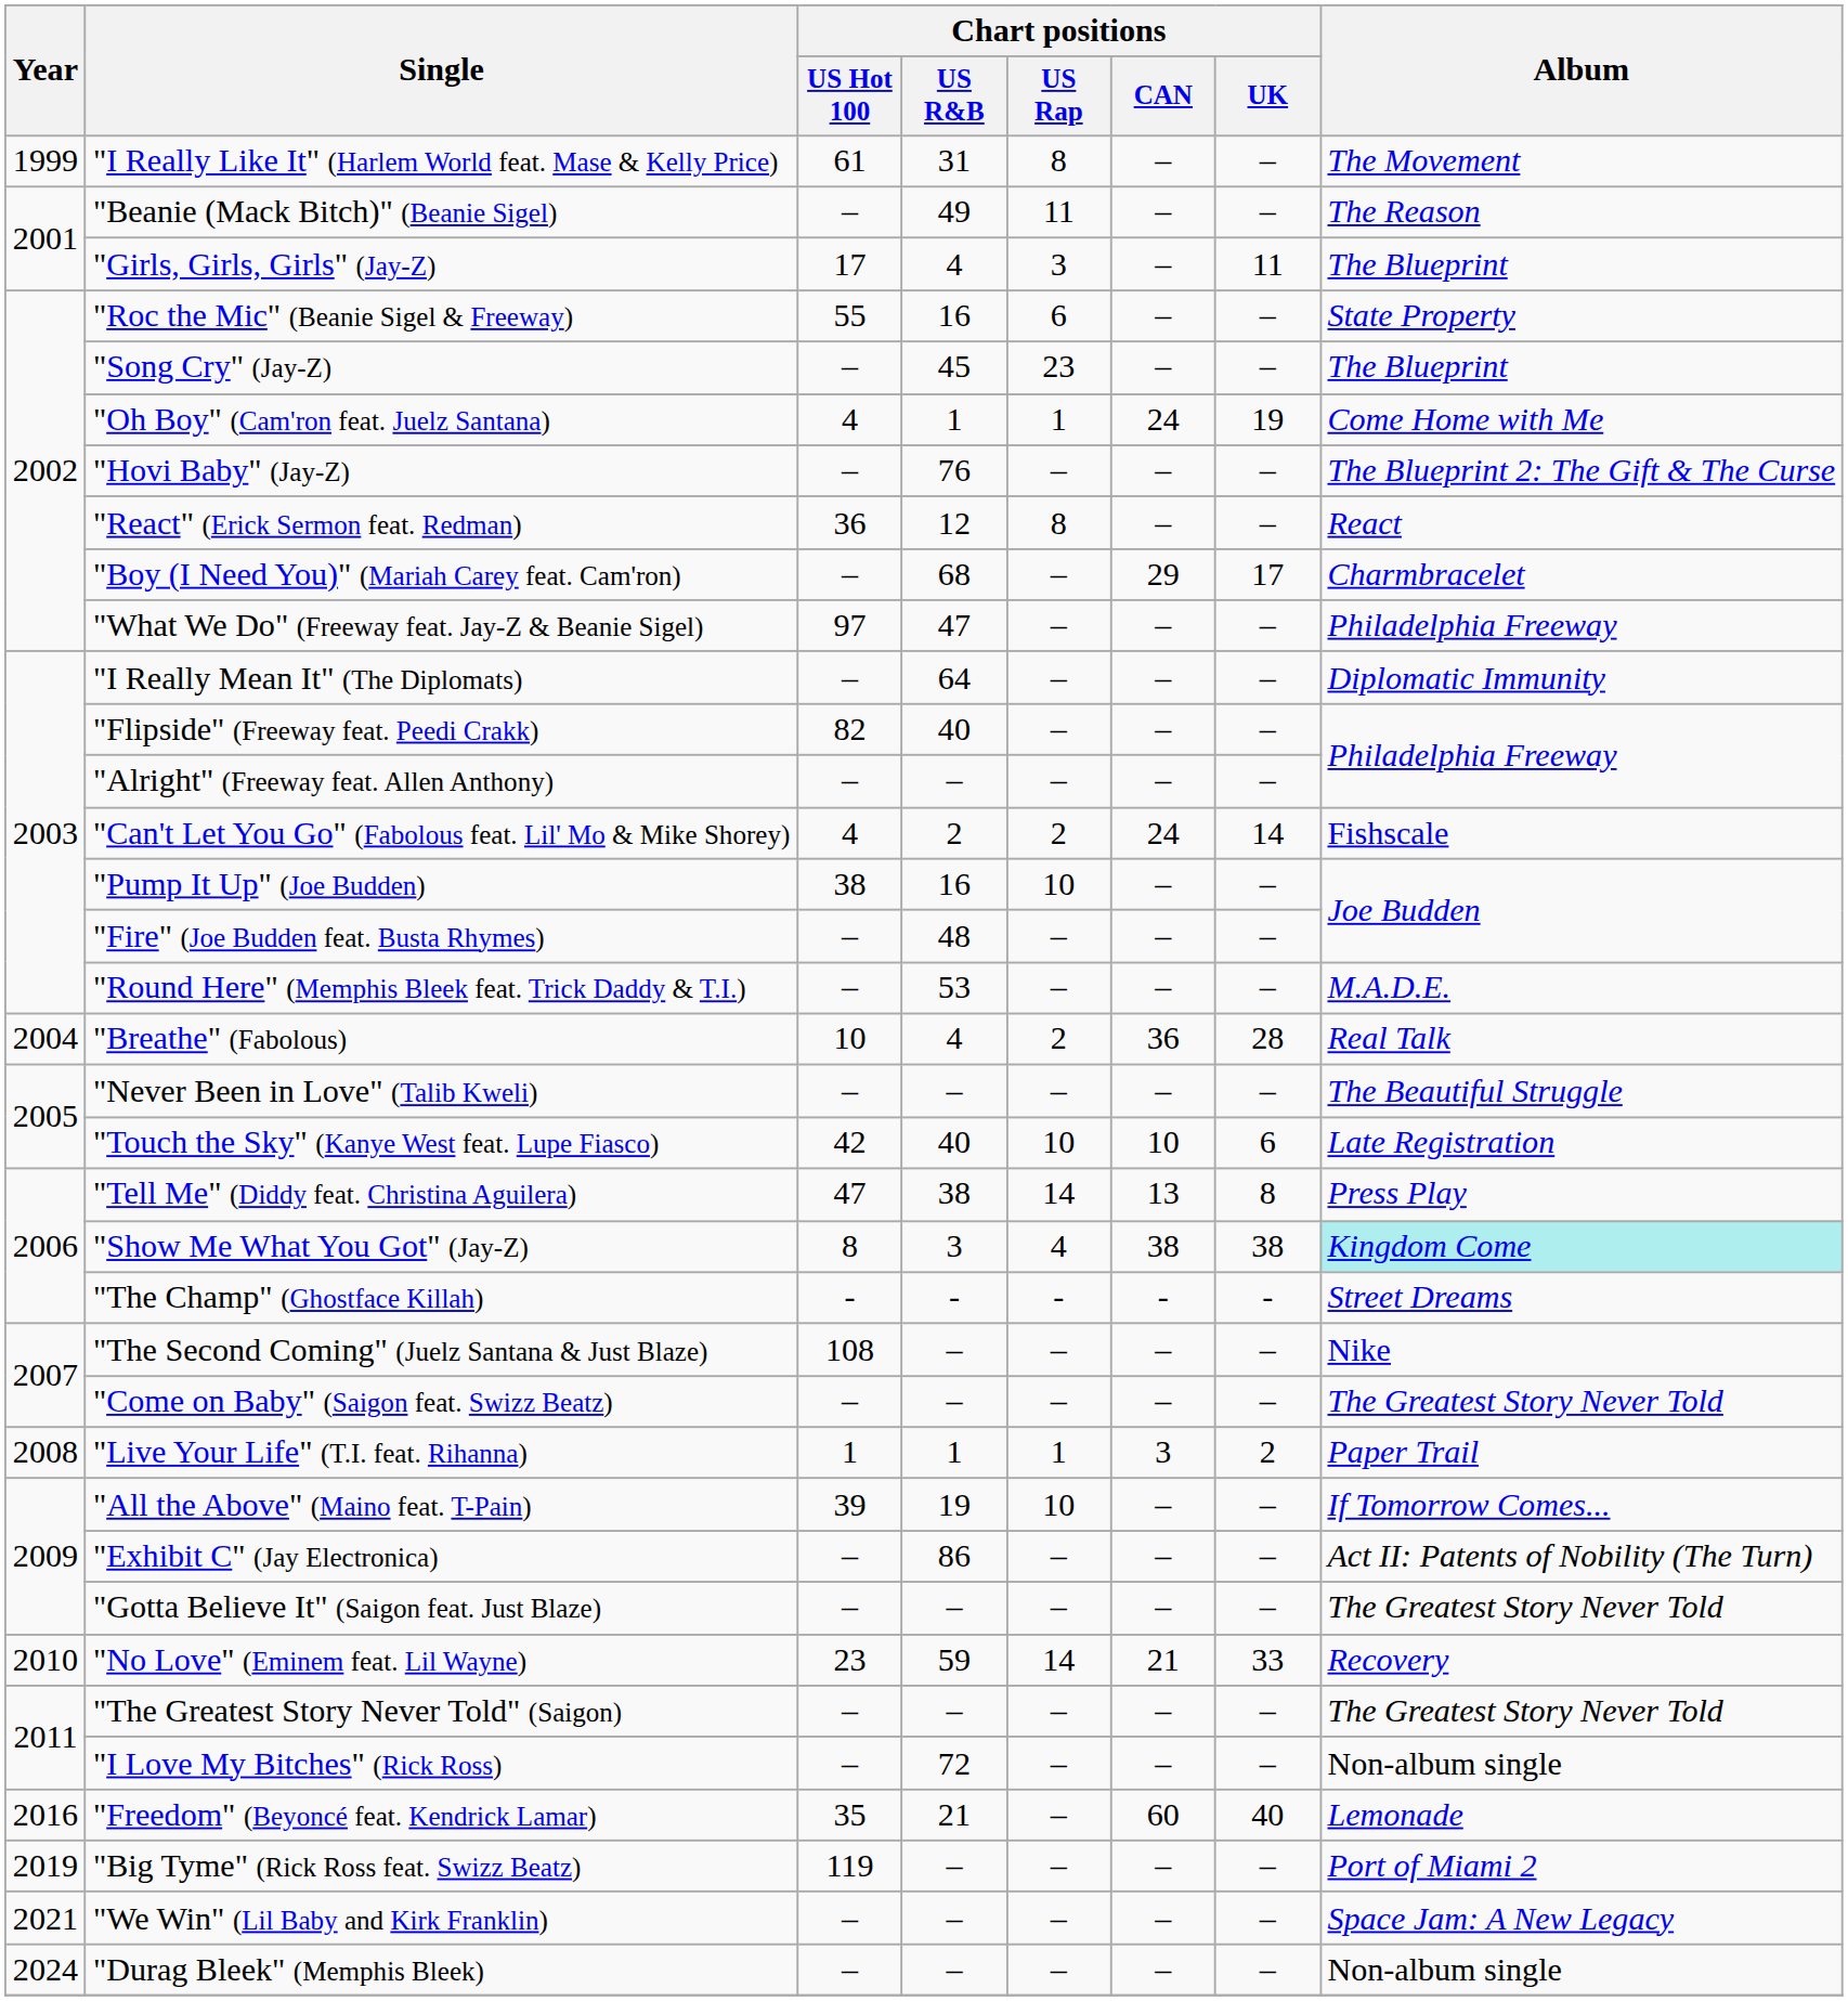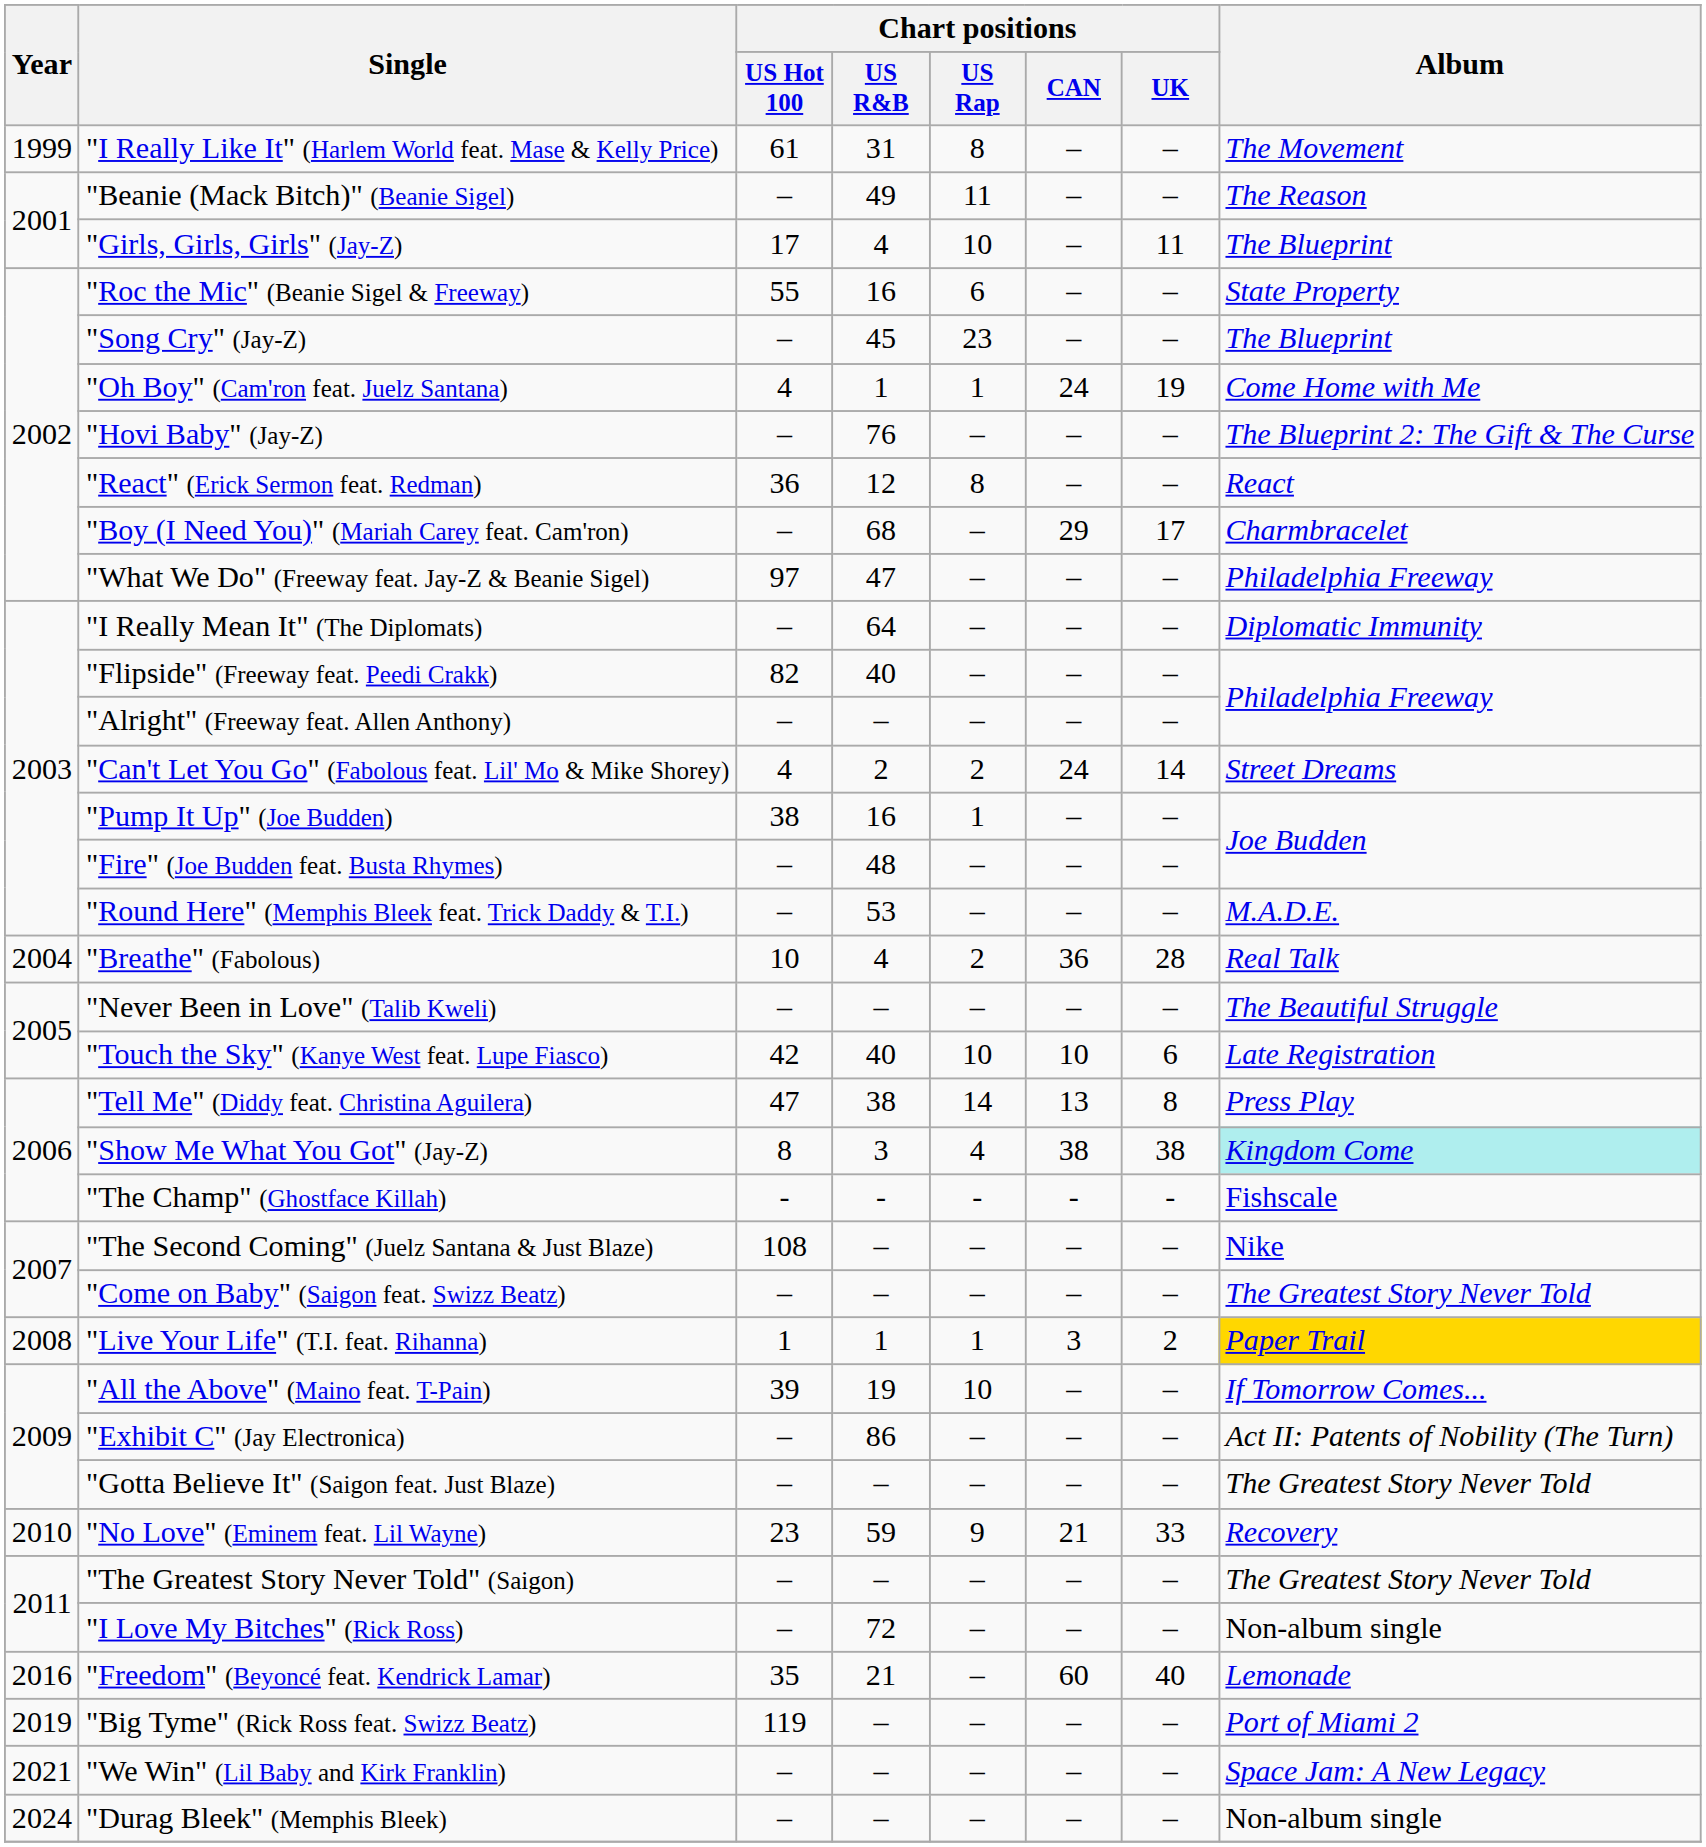"Girls, Girls, Girls" (Jay-Z) | Chart positions / US Rap: 3 -> 10
"Can't Let You Go" (Fabolous feat. Lil' Mo & Mike Shorey) | Album: Fishscale -> Street Dreams
"Pump It Up" (Joe Budden) | Chart positions / US Rap: 10 -> 1
"The Champ" (Ghostface Killah) | Album: Street Dreams -> Fishscale
"Live Your Life" (T.I. feat. Rihanna) | Album: no background -> gold background
"No Love" (Eminem feat. Lil Wayne) | Chart positions / US Rap: 14 -> 9
